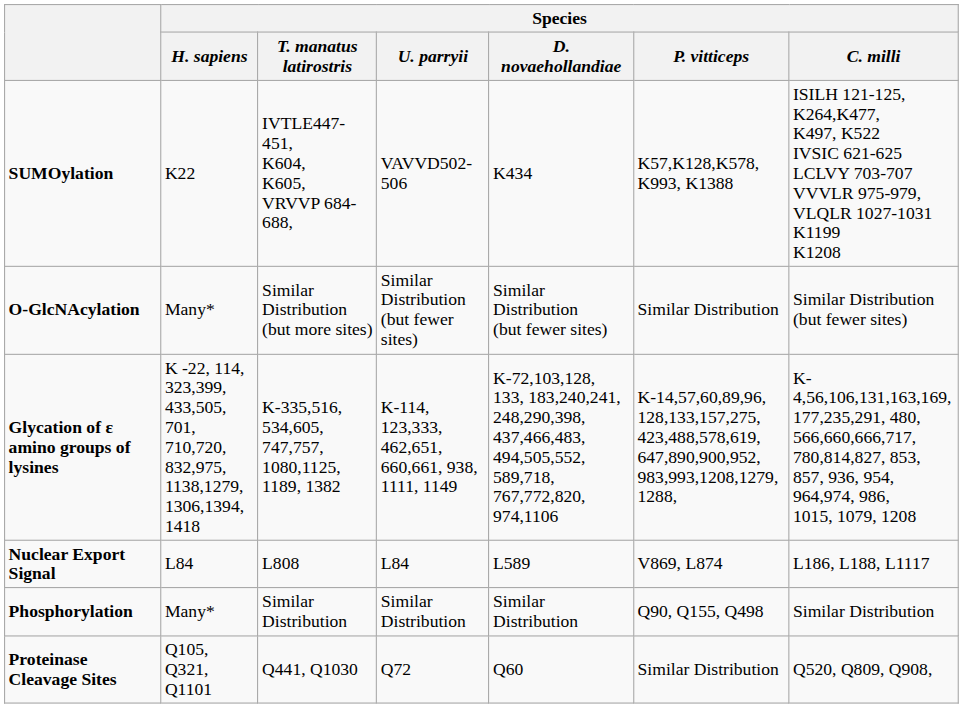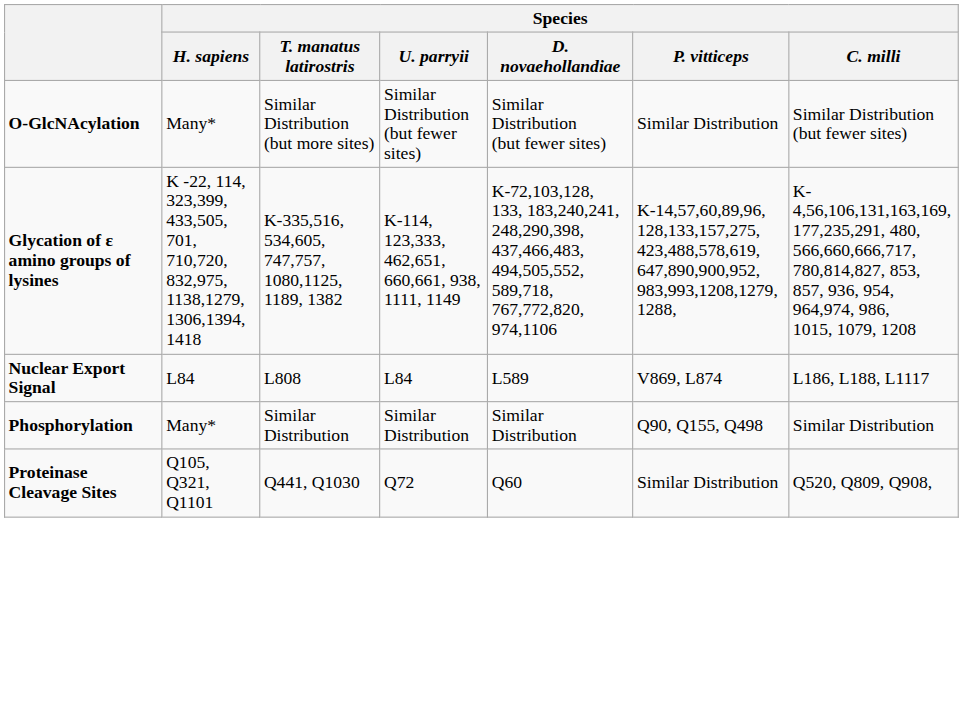- row: SUMOylation | K22 | IVTLE447-451, K604, K605, VRVVP 684-688, | VAVVD502-506 | K434 | K57,K128,K578, K993, K1388 | ISILH 121-125, K264,K477, K497, K522 IVSIC 621-625 LCLVY 703-707 VVVLR 975-979, VLQLR 1027-1031 K1199 K1208
